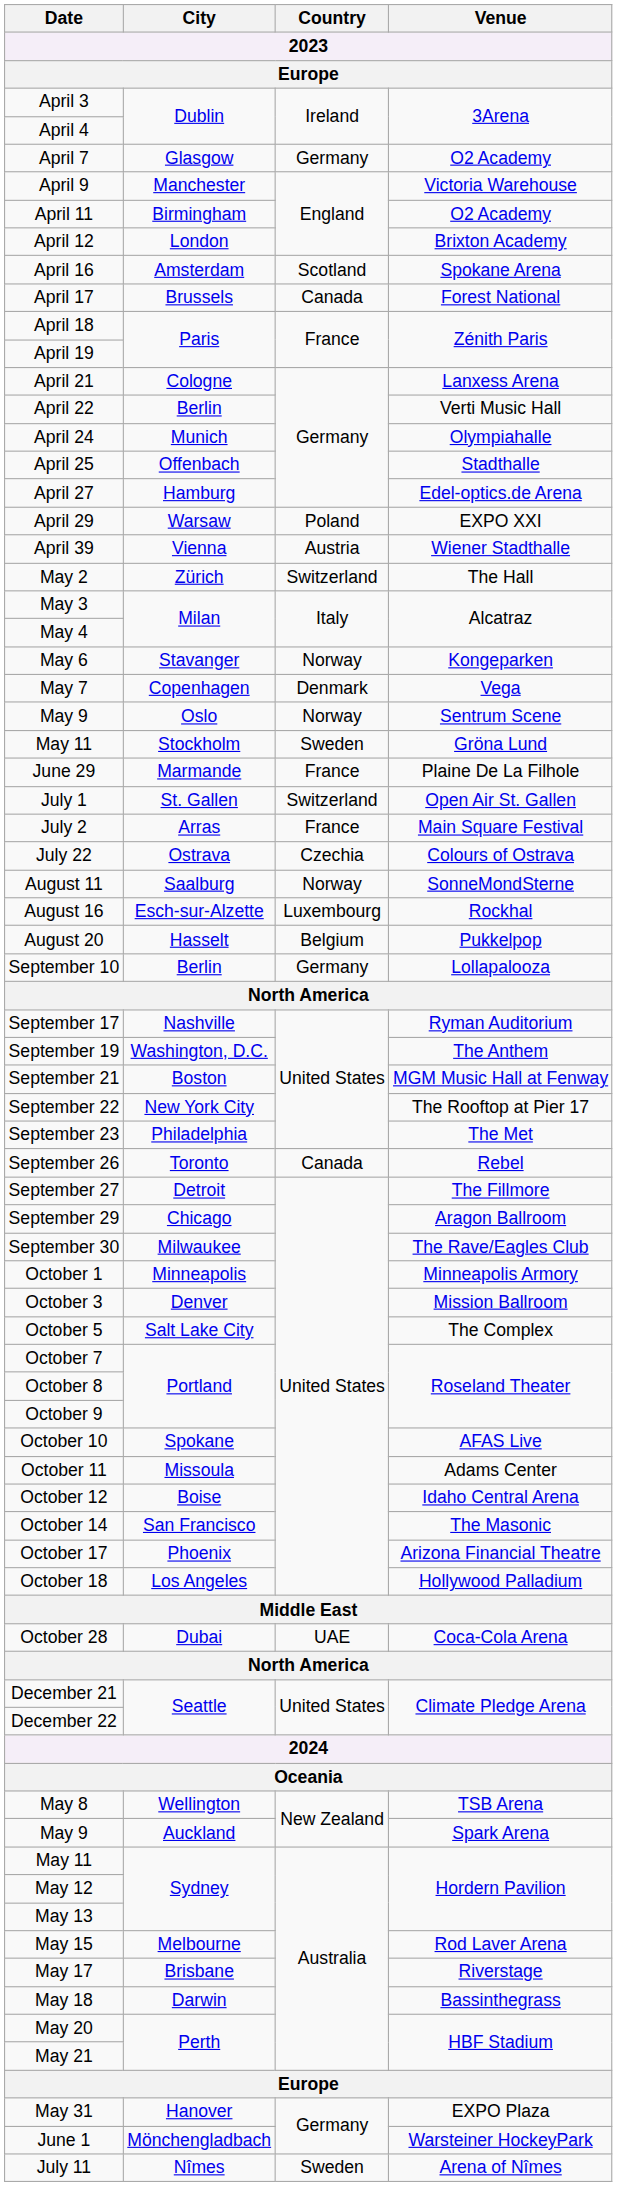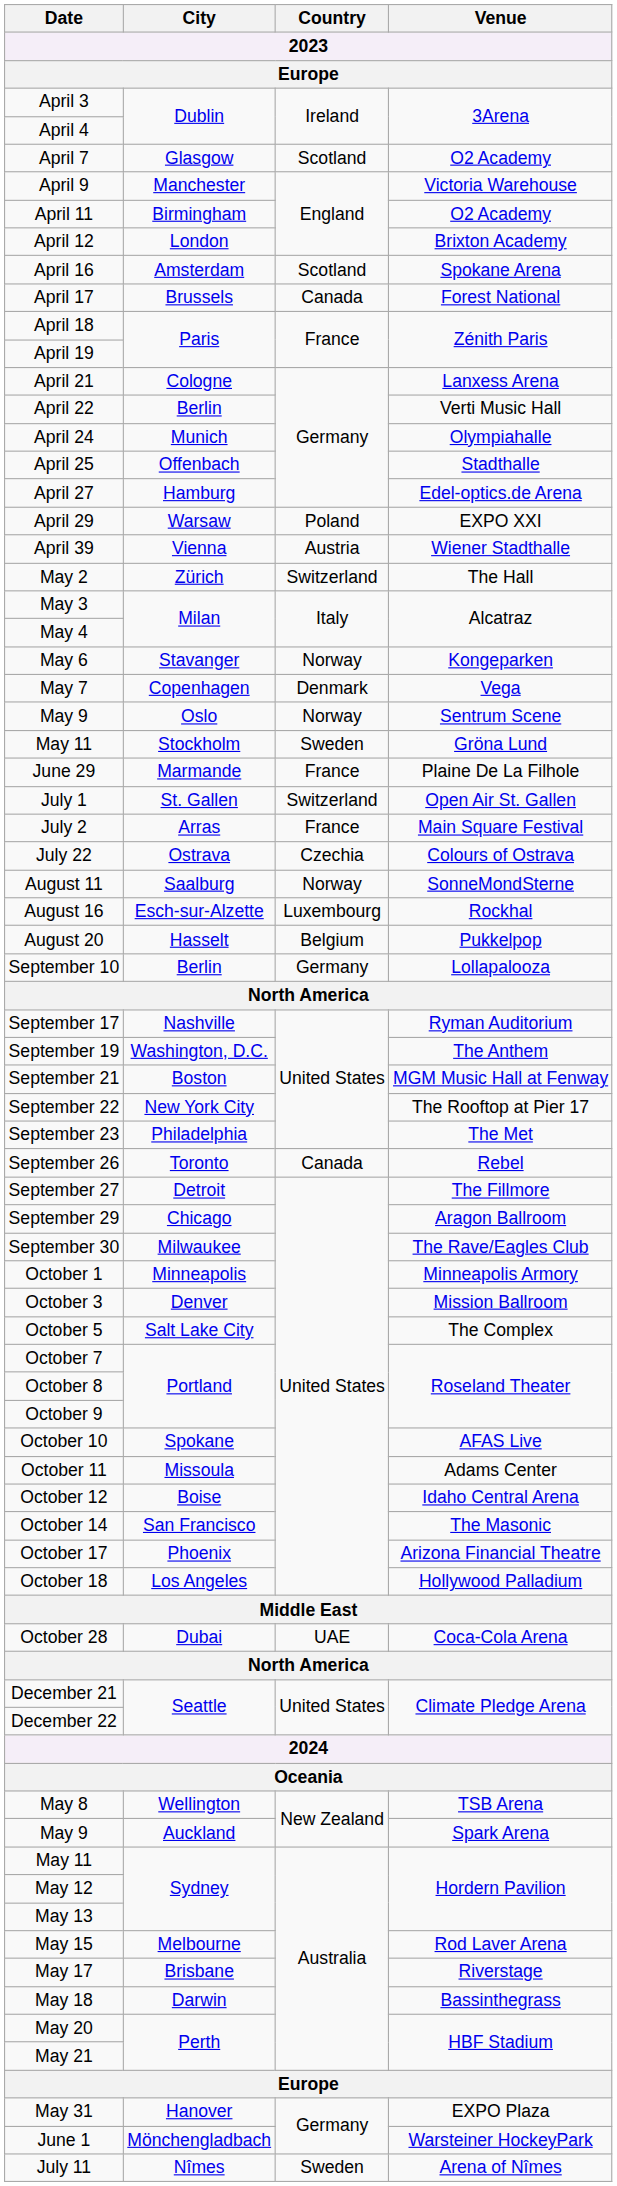April 7 | Country: Germany -> Scotland
